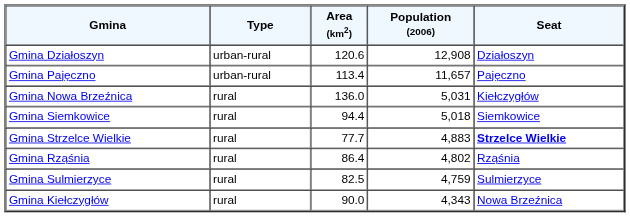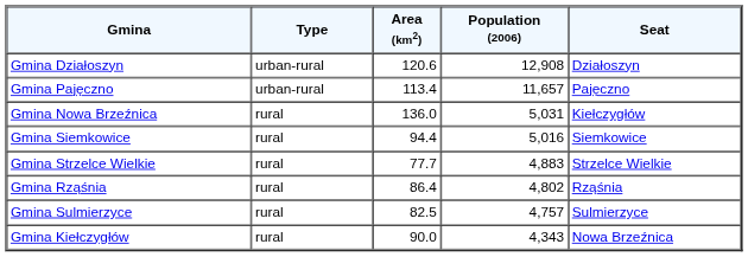Gmina Siemkowice | Population (2006): 5,018 -> 5,016
Gmina Strzelce Wielkie | Seat: bold -> normal
Gmina Sulmierzyce | Population (2006): 4,759 -> 4,757
